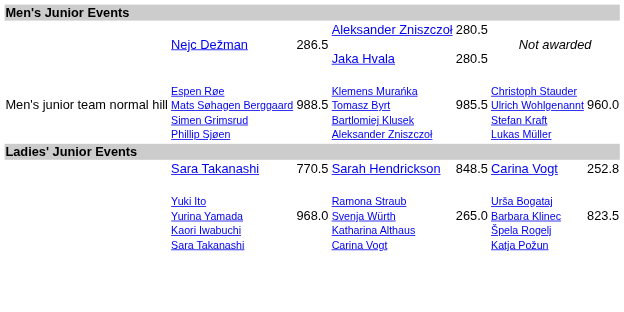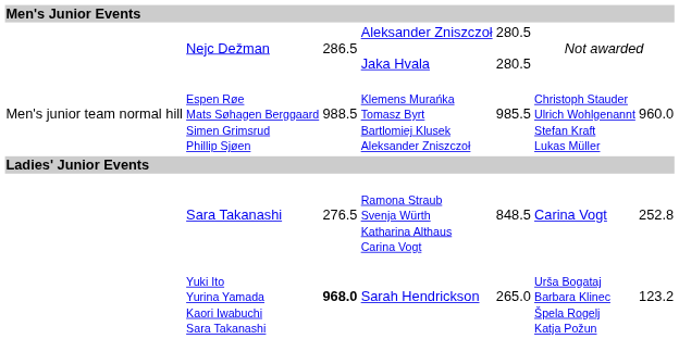Sara Takanashi | column 3: 770.5 -> 276.5
Sara Takanashi | column 4: Sarah Hendrickson -> Ramona Straub Svenja Würth Katharina Althaus Carina Vogt
Yuki Ito Yurina Yamada Kaori Iwabuchi Sara Takanashi | column 3: normal -> bold
Yuki Ito Yurina Yamada Kaori Iwabuchi Sara Takanashi | column 4: Ramona Straub Svenja Würth Katharina Althaus Carina Vogt -> Sarah Hendrickson
Yuki Ito Yurina Yamada Kaori Iwabuchi Sara Takanashi | column 7: 823.5 -> 123.2
